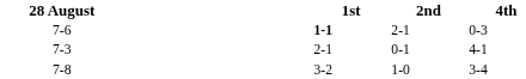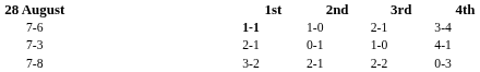+ column: 3rd | 2-1 | 1-0 | 2-2
7-6 | 2nd: 2-1 -> 1-0
7-6 | 4th: 0-3 -> 3-4
7-8 | 2nd: 1-0 -> 2-1
7-8 | 4th: 3-4 -> 0-3
